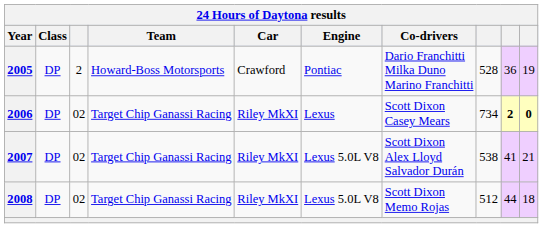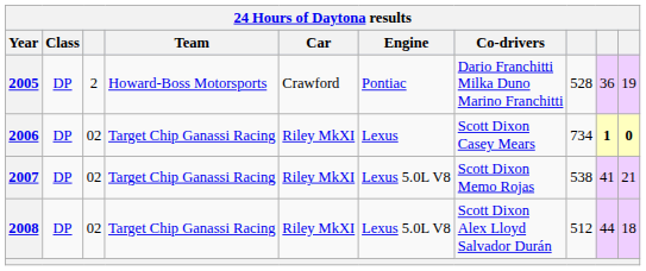2006 | column 9: 2 -> 1
2007 | Co-drivers: Scott Dixon Alex Lloyd Salvador Durán -> Scott Dixon Memo Rojas
2008 | Co-drivers: Scott Dixon Memo Rojas -> Scott Dixon Alex Lloyd Salvador Durán
